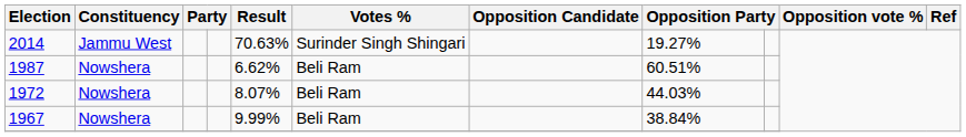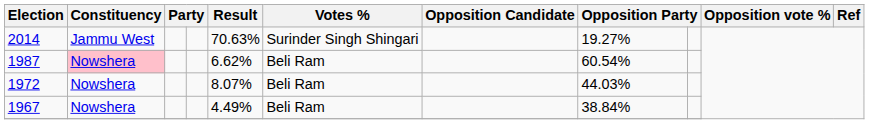1987 | Constituency: no background -> pink background
1987 | column 8: 60.51% -> 60.54%
1967 | Result: 9.99% -> 4.49%
